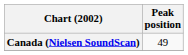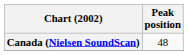Canada (Nielsen SoundScan) | Peak position: 49 -> 48
